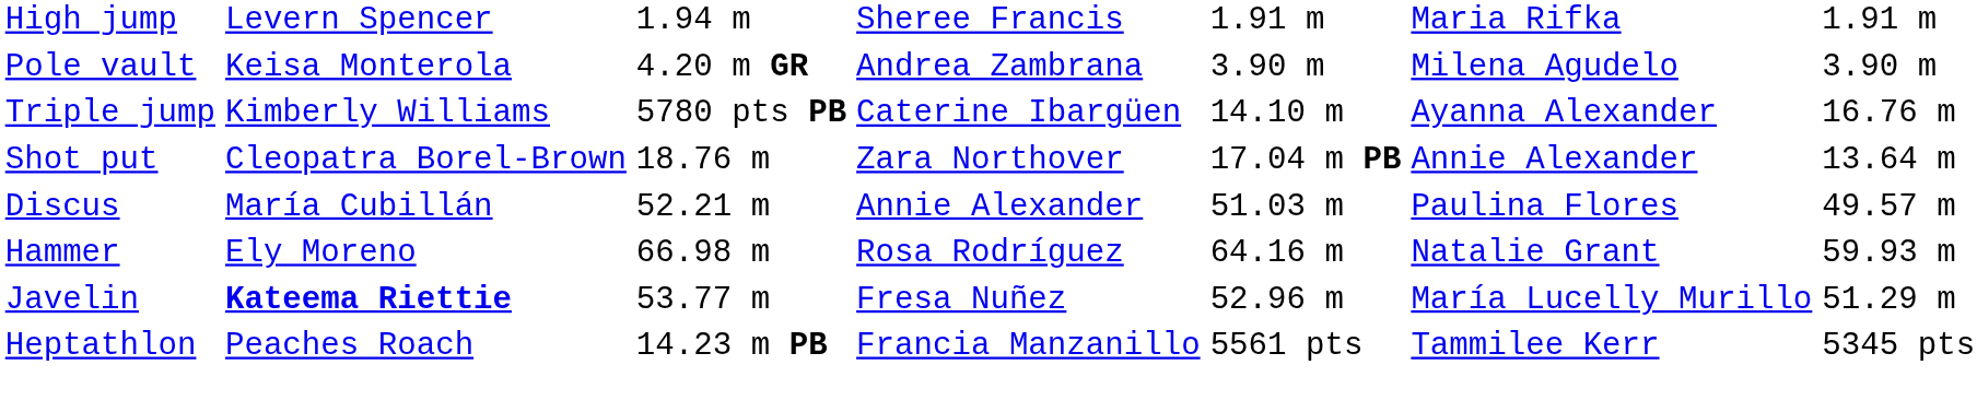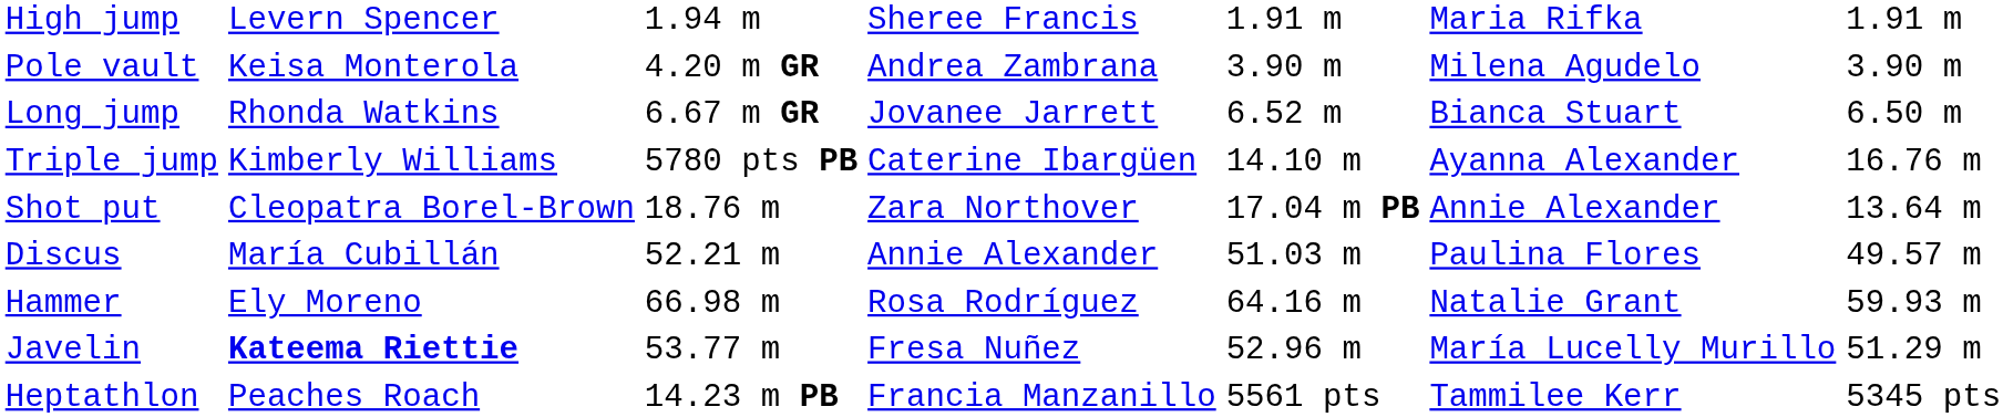+ row: Long jump | Rhonda Watkins | 6.67 m GR | Jovanee Jarrett | 6.52 m | Bianca Stuart | 6.50 m
